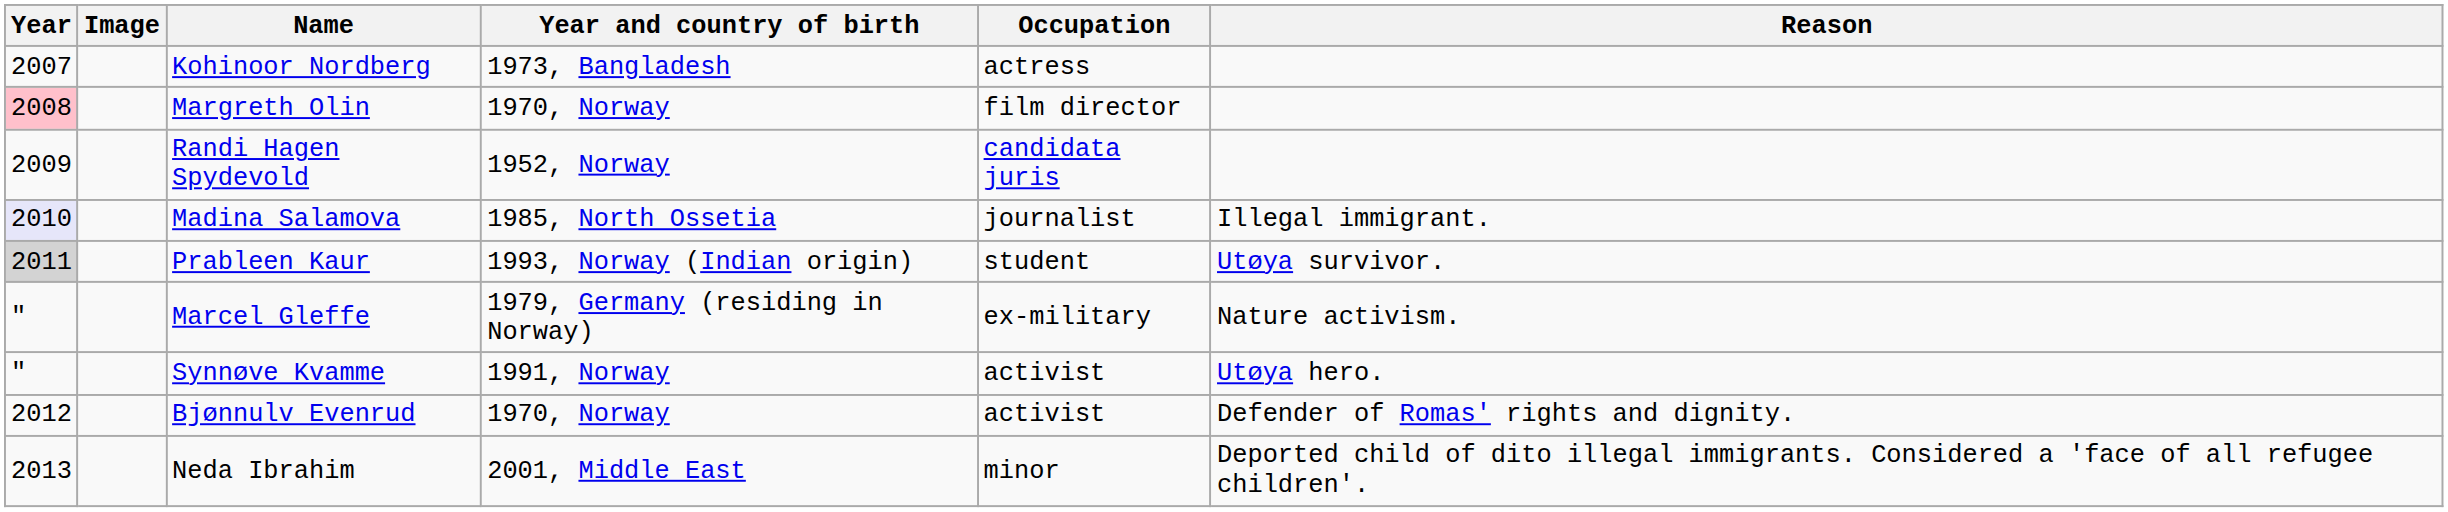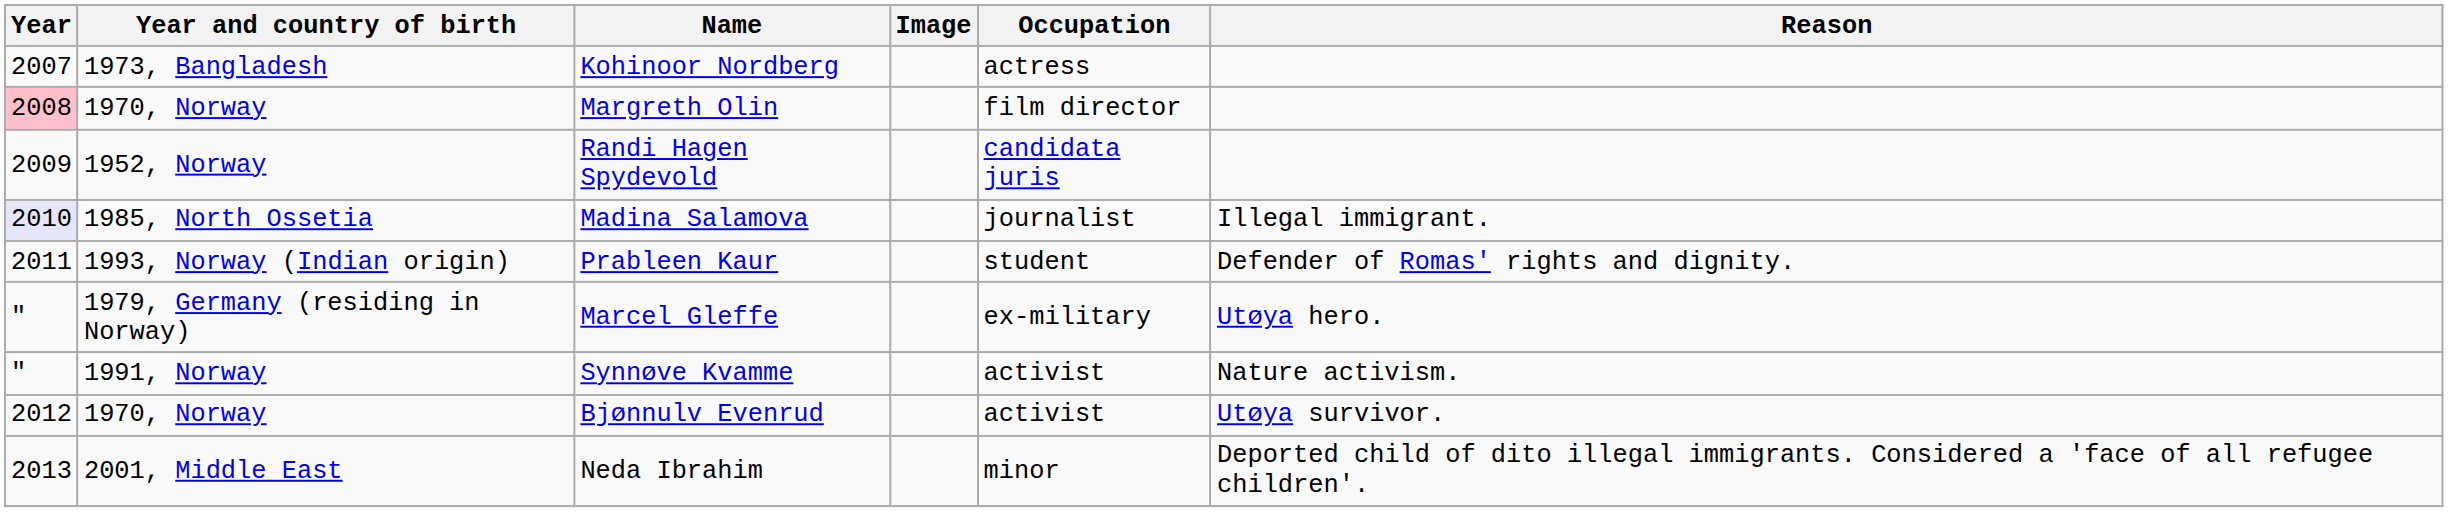columns swapped: Image <-> Year and country of birth
Prableen Kaur | Year: lightgrey background -> no background
Prableen Kaur | Reason: Utøya survivor. -> Defender of Romas' rights and dignity.
Marcel Gleffe | Reason: Nature activism. -> Utøya hero.
Synnøve Kvamme | Reason: Utøya hero. -> Nature activism.
Bjønnulv Evenrud | Reason: Defender of Romas' rights and dignity. -> Utøya survivor.
